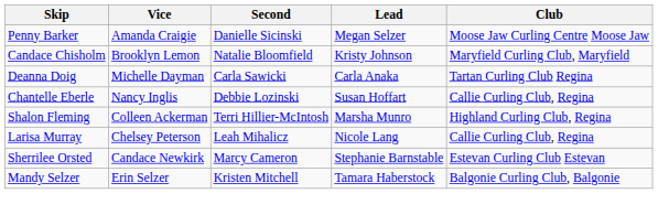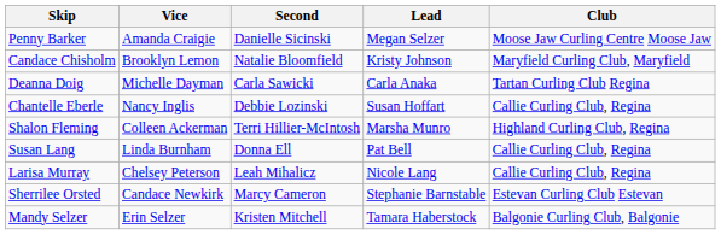+ row: Susan Lang | Linda Burnham | Donna Ell | Pat Bell | Callie Curling Club, Regina
